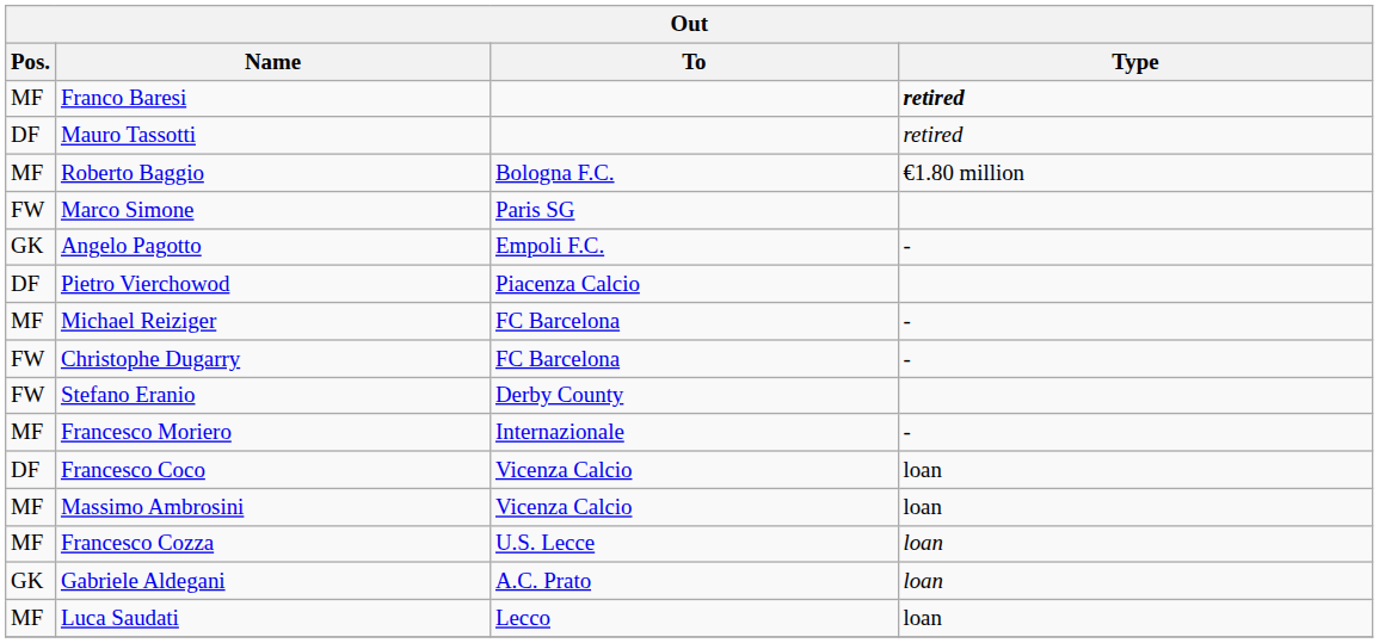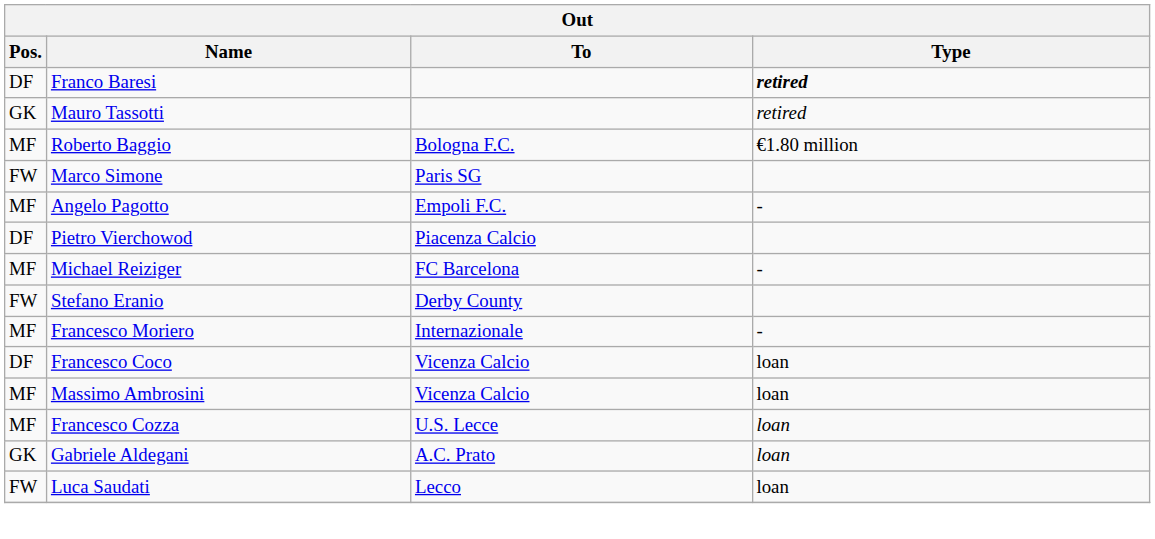Franco Baresi | Pos.: MF -> DF
Mauro Tassotti | Pos.: DF -> GK
Angelo Pagotto | Pos.: GK -> MF
- row: FW | Christophe Dugarry | FC Barcelona | -
Luca Saudati | Pos.: MF -> FW
